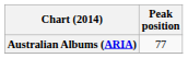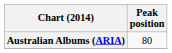Australian Albums (ARIA) | Peak position: 77 -> 80
